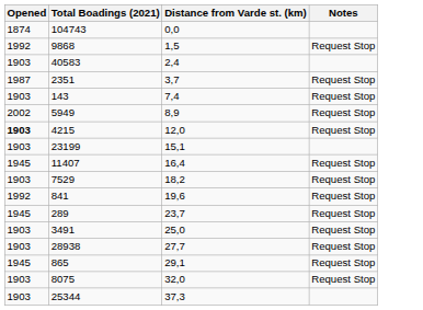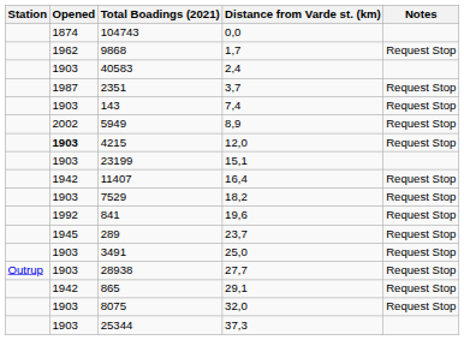+ column: Station | Outrup
9868 | Opened: 1992 -> 1962
9868 | Distance from Varde st. (km): 1,5 -> 1,7
11407 | Opened: 1945 -> 1942
865 | Opened: 1945 -> 1942
